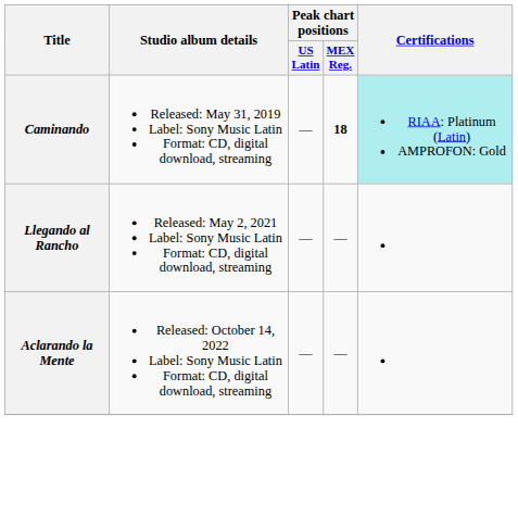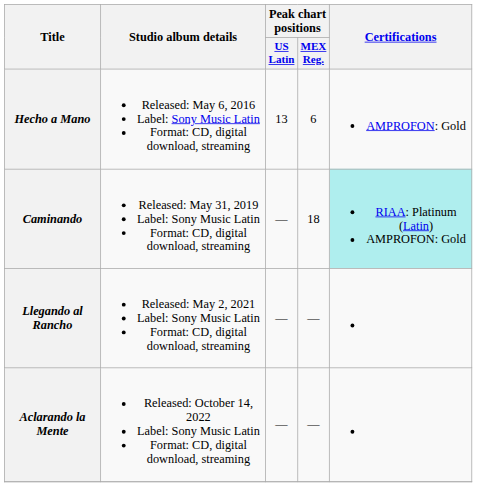+ row: Hecho a Mano | Released: May 6, 2016 Label: Sony Music Latin Format: CD, digital download, streaming | 13 | 6 | AMPROFON: Gold
Caminando | Peak chart positions / MEX Reg.: bold -> normal
